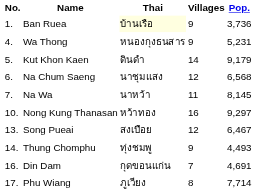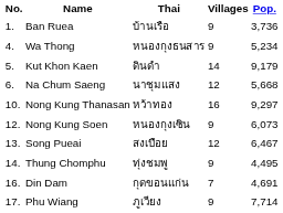Ban Ruea | Thai: lightyellow background -> no background
Wa Thong | Pop.: 5,231 -> 5,234
Na Chum Saeng | Pop.: 6,568 -> 5,668
- row: 7. | Na Wa | นาหว้า | 11 | 8,145
+ row: 12. | Nong Kung Soen | หนองกุงเซิน | 9 | 6,073
Thung Chomphu | Pop.: 4,493 -> 4,495
Phu Wiang | Villages: 8 -> 9
